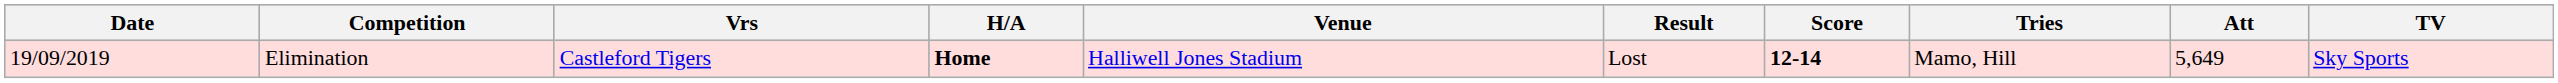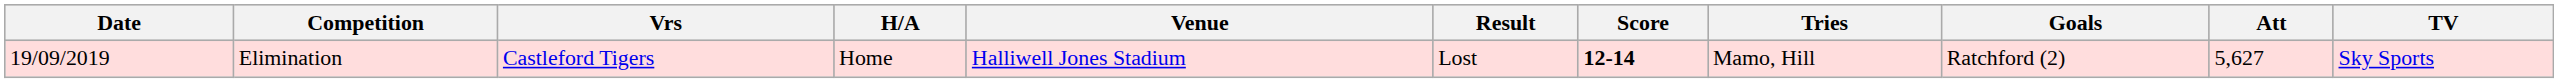+ column: Goals | Ratchford (2)
Elimination | H/A: bold -> normal
Elimination | Att: 5,649 -> 5,627
